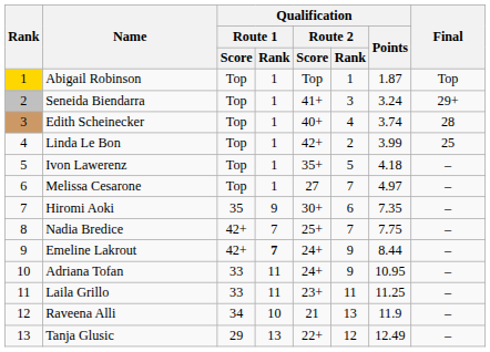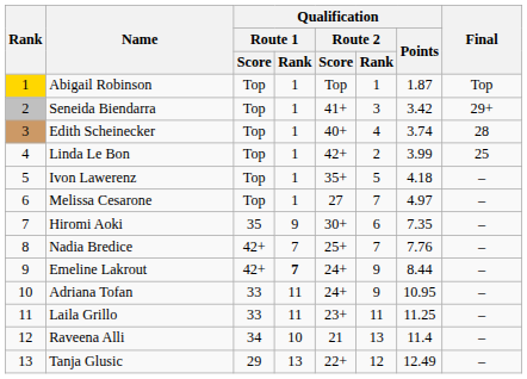Seneida Biendarra | Qualification / Points: 3.24 -> 3.42
Nadia Bredice | Qualification / Points: 7.75 -> 7.76
Raveena Alli | Qualification / Points: 11.9 -> 11.4
